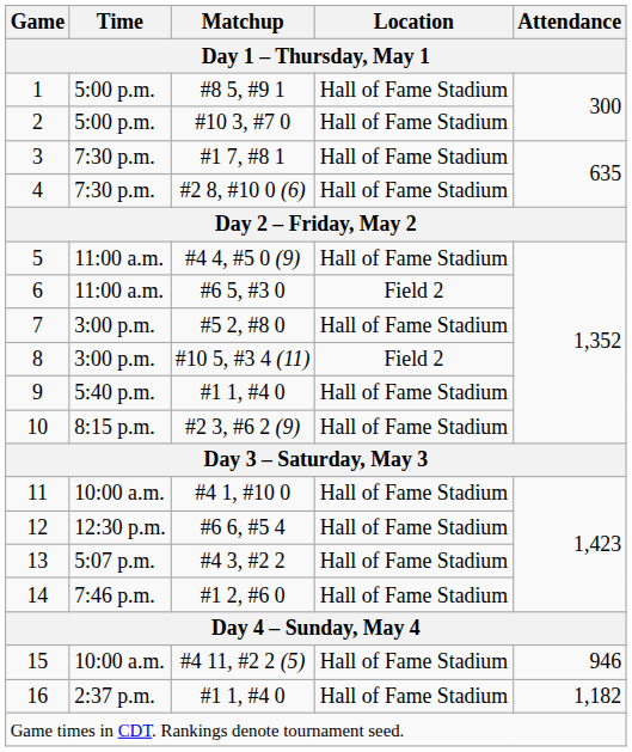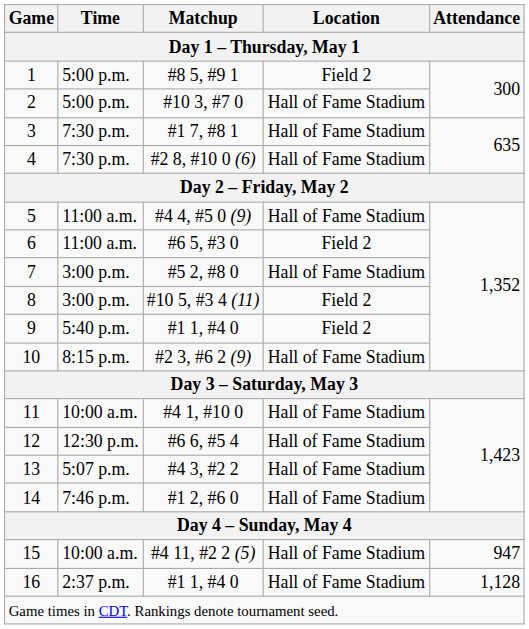1 | Location: Hall of Fame Stadium -> Field 2
9 | Location: Hall of Fame Stadium -> Field 2
15 | Attendance: 946 -> 947
16 | Attendance: 1,182 -> 1,128
